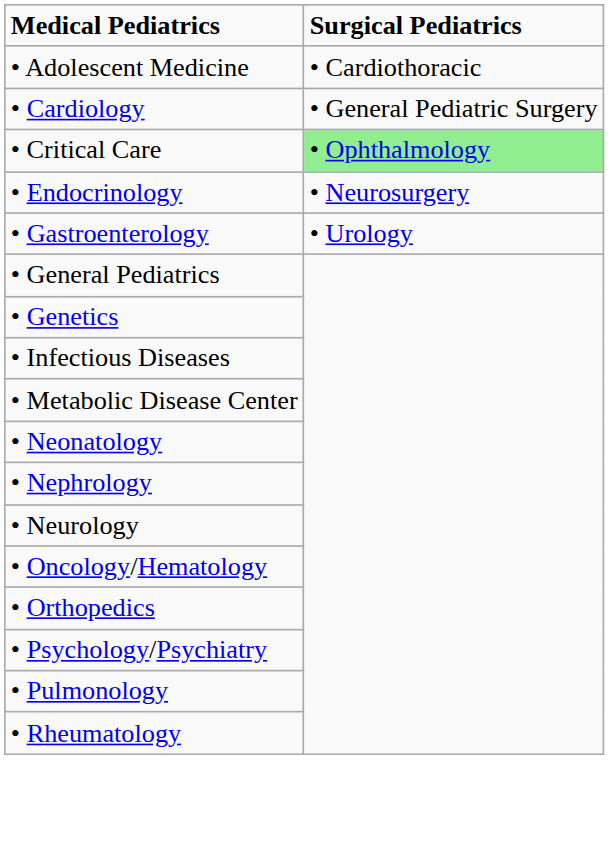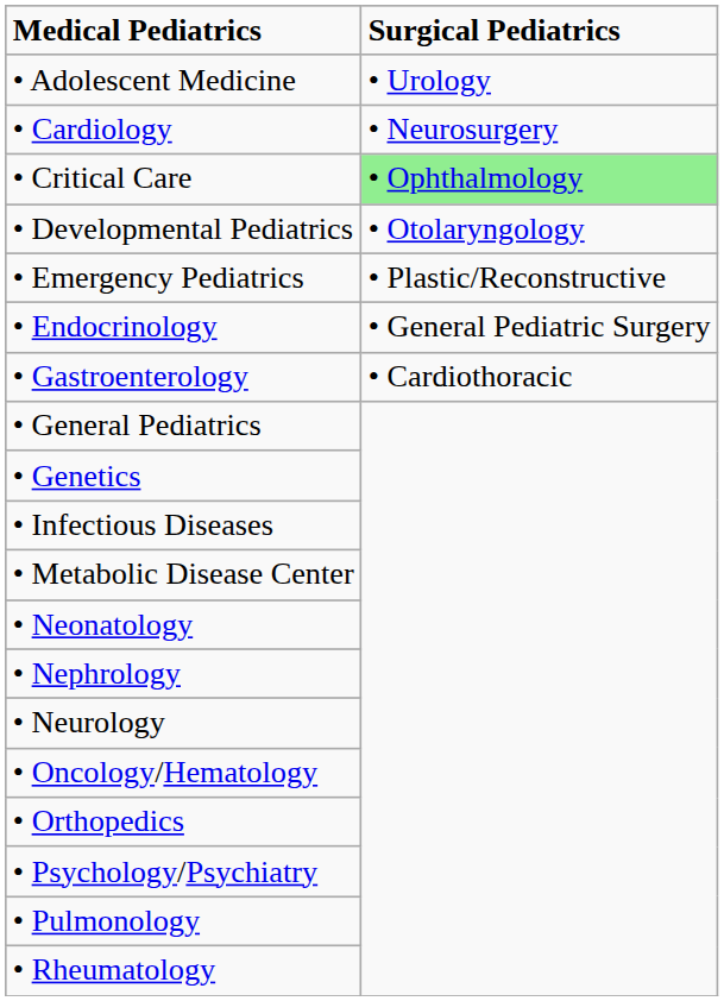• Adolescent Medicine | Surgical Pediatrics: • Cardiothoracic -> • Urology
• Cardiology | Surgical Pediatrics: • General Pediatric Surgery -> • Neurosurgery
+ row: • Developmental Pediatrics | • Otolaryngology
+ row: • Emergency Pediatrics | • Plastic/Reconstructive
• Endocrinology | Surgical Pediatrics: • Neurosurgery -> • General Pediatric Surgery
• Gastroenterology | Surgical Pediatrics: • Urology -> • Cardiothoracic
